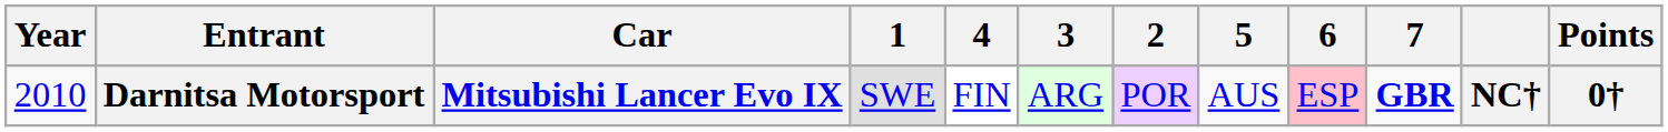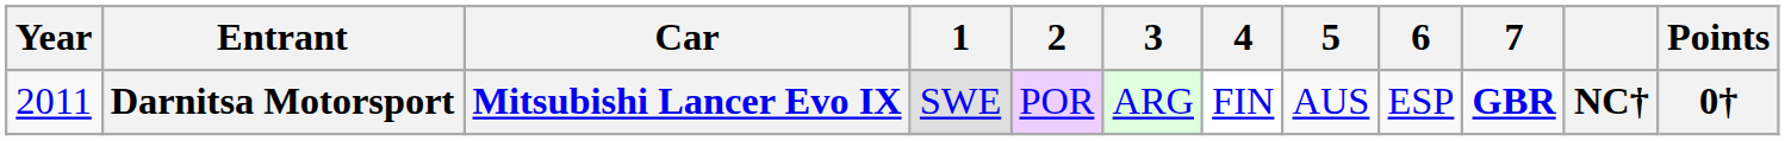columns swapped: 2 <-> 4
Darnitsa Motorsport | Year: 2010 -> 2011
Darnitsa Motorsport | 6: pink background -> no background
